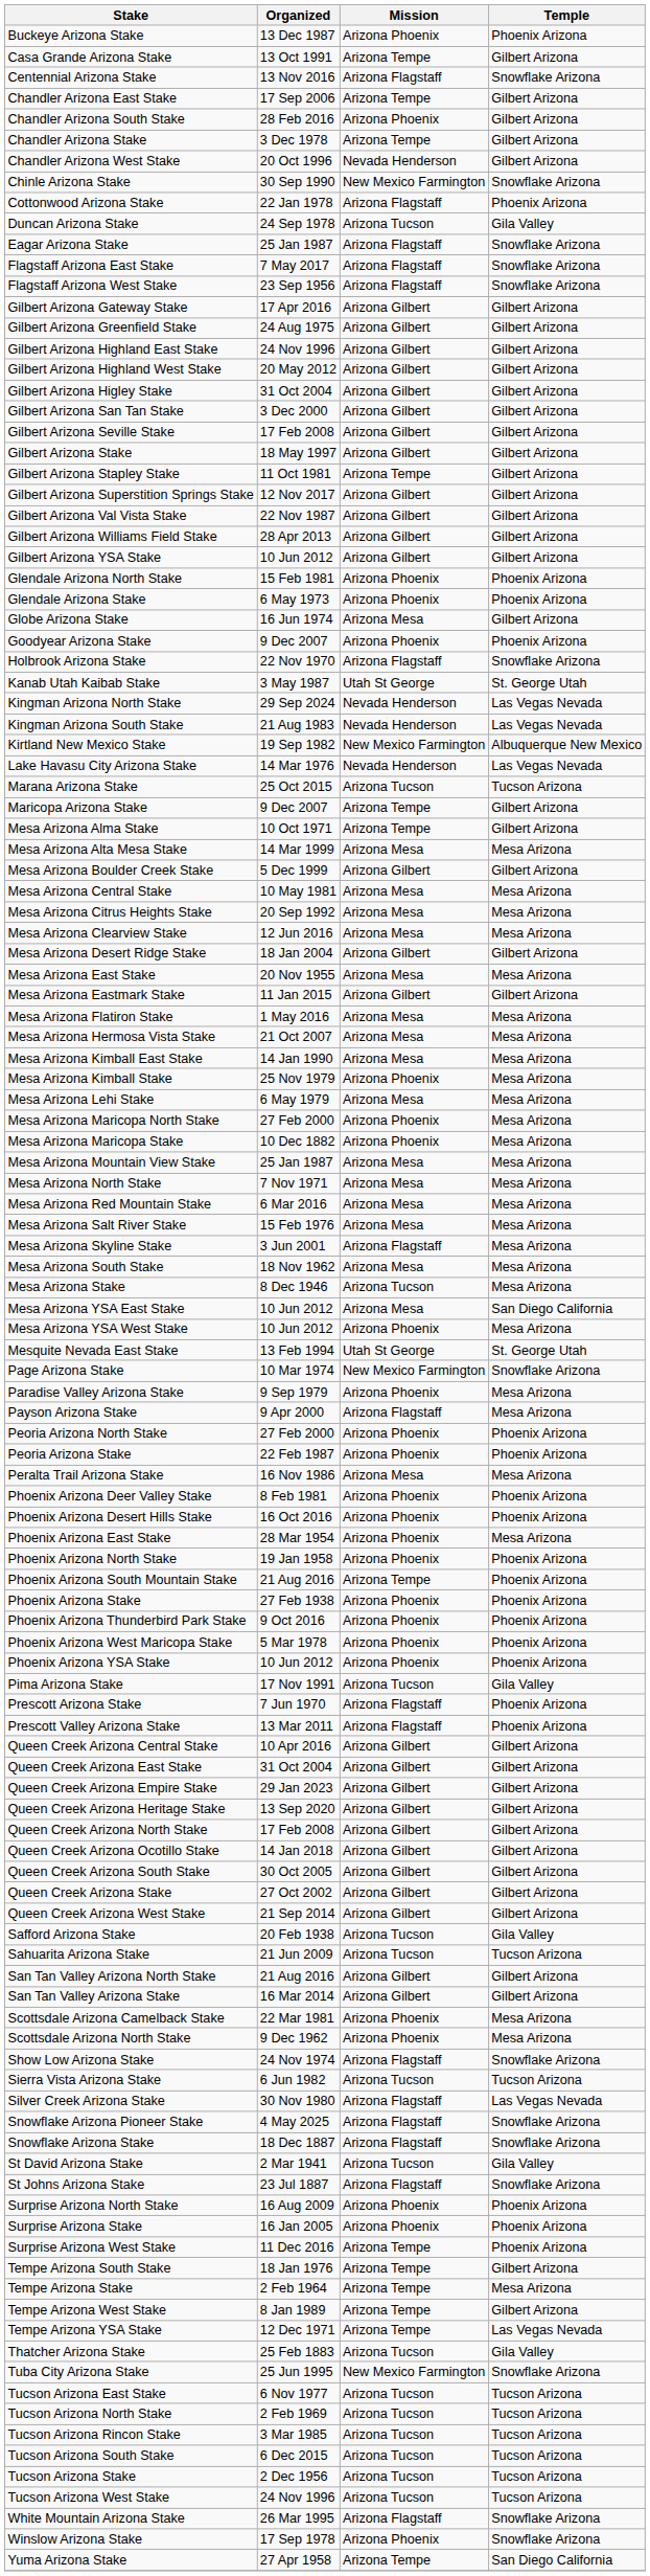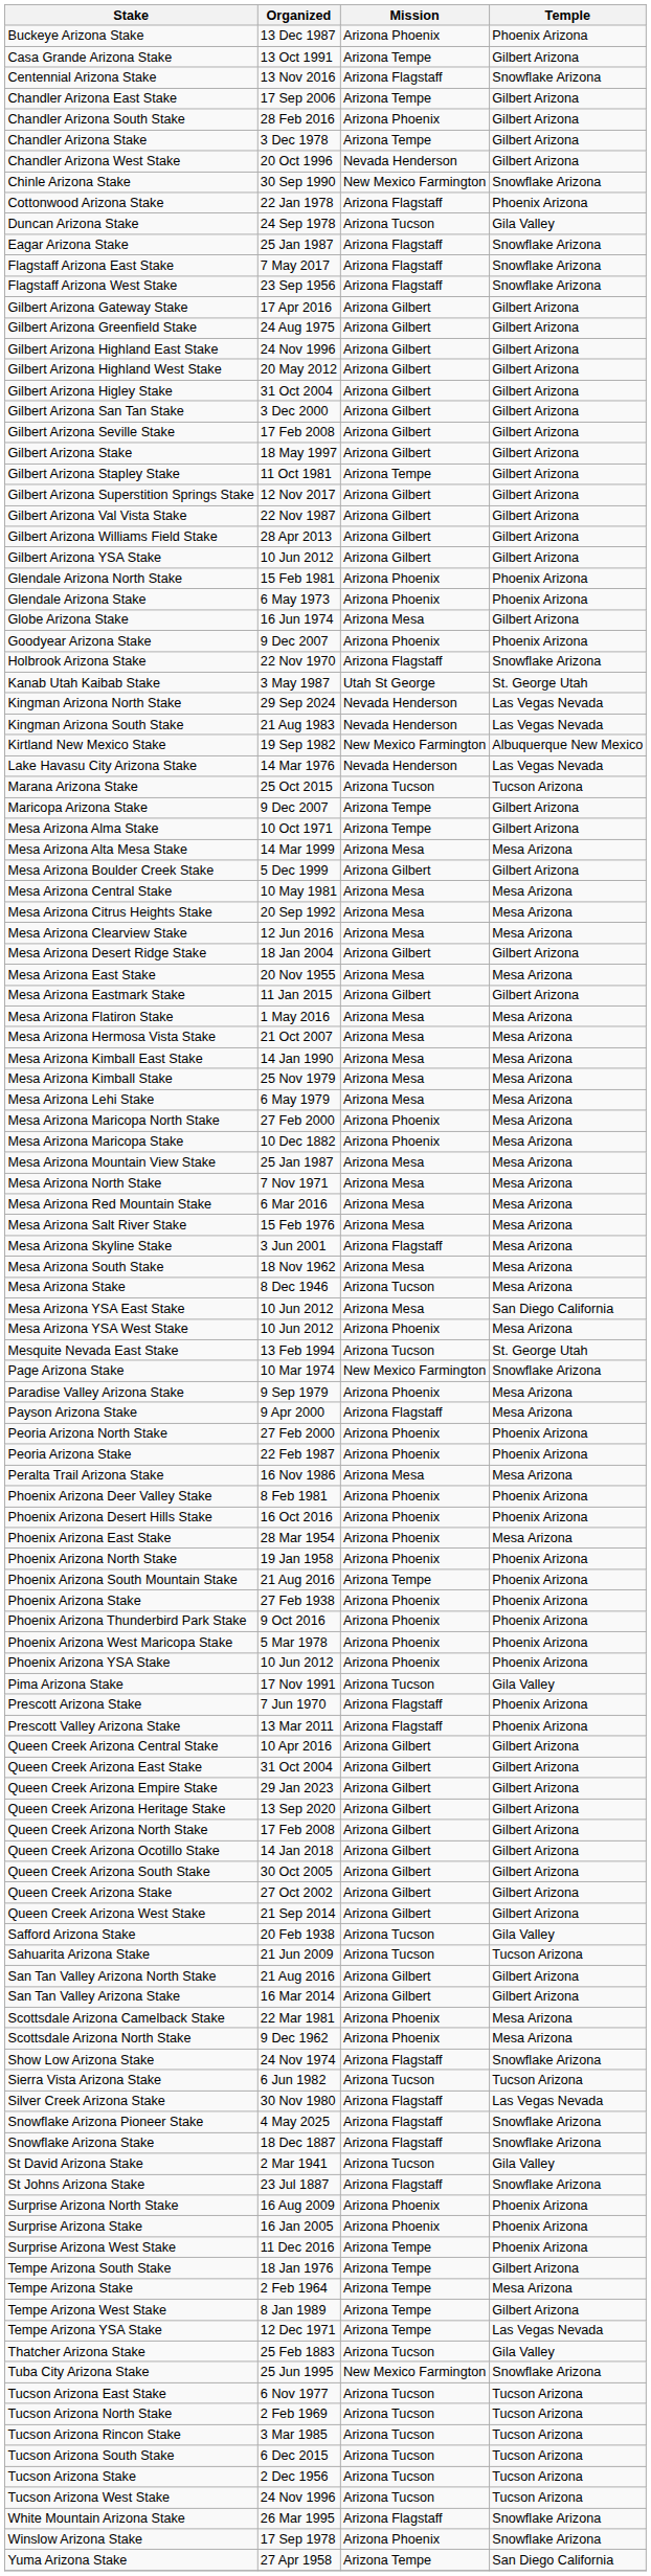Mesa Arizona Kimball Stake | Mission: Arizona Phoenix -> Arizona Mesa
Mesquite Nevada East Stake | Mission: Utah St George -> Arizona Tucson
